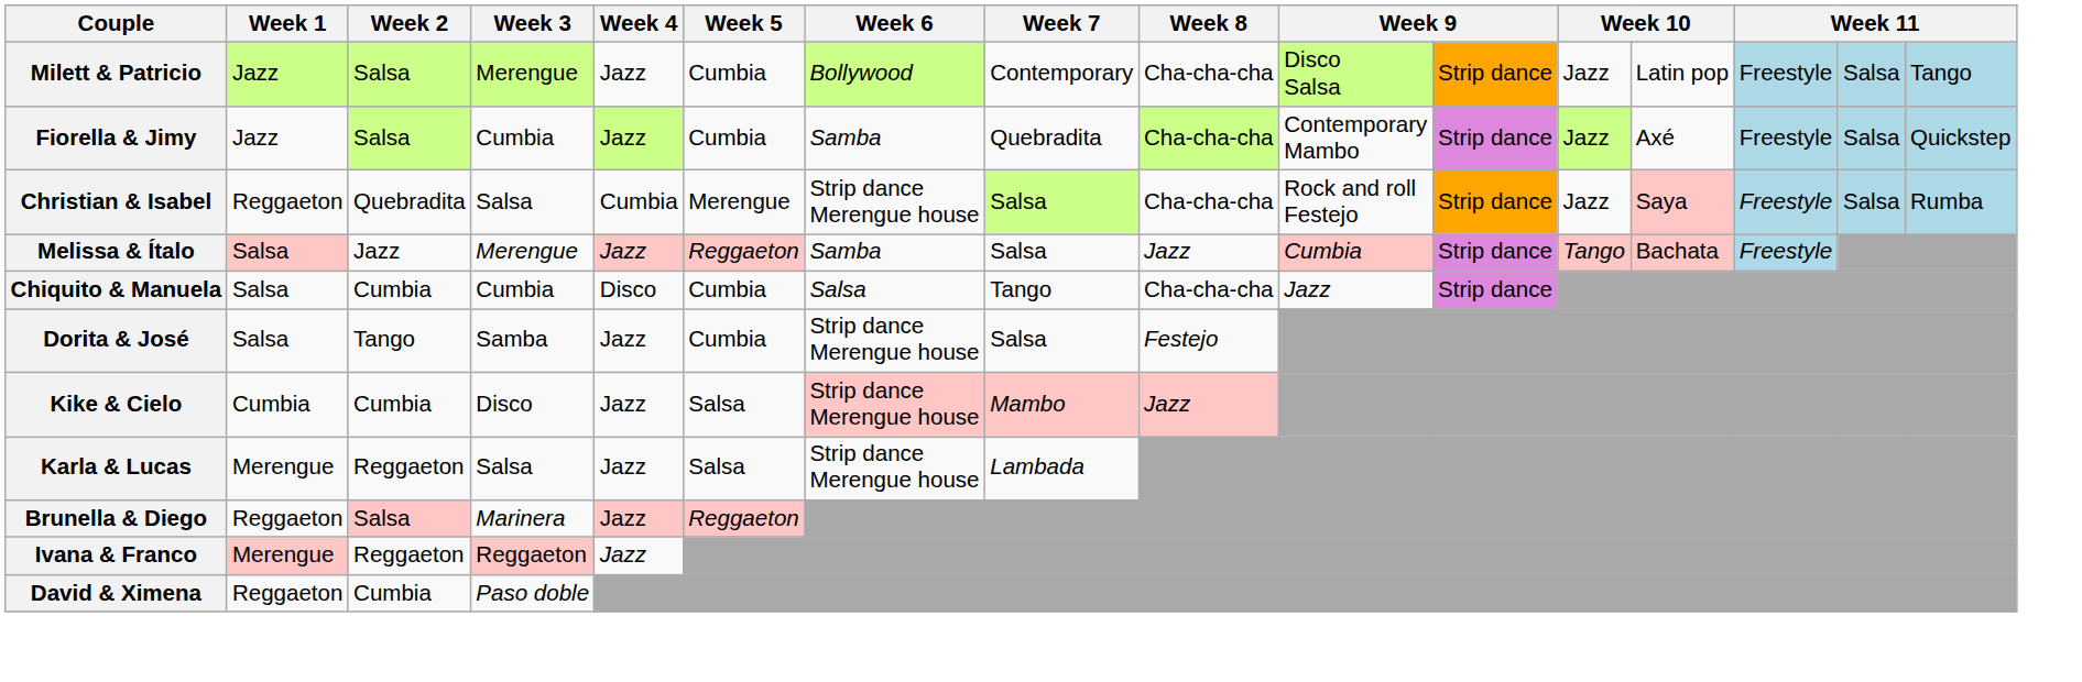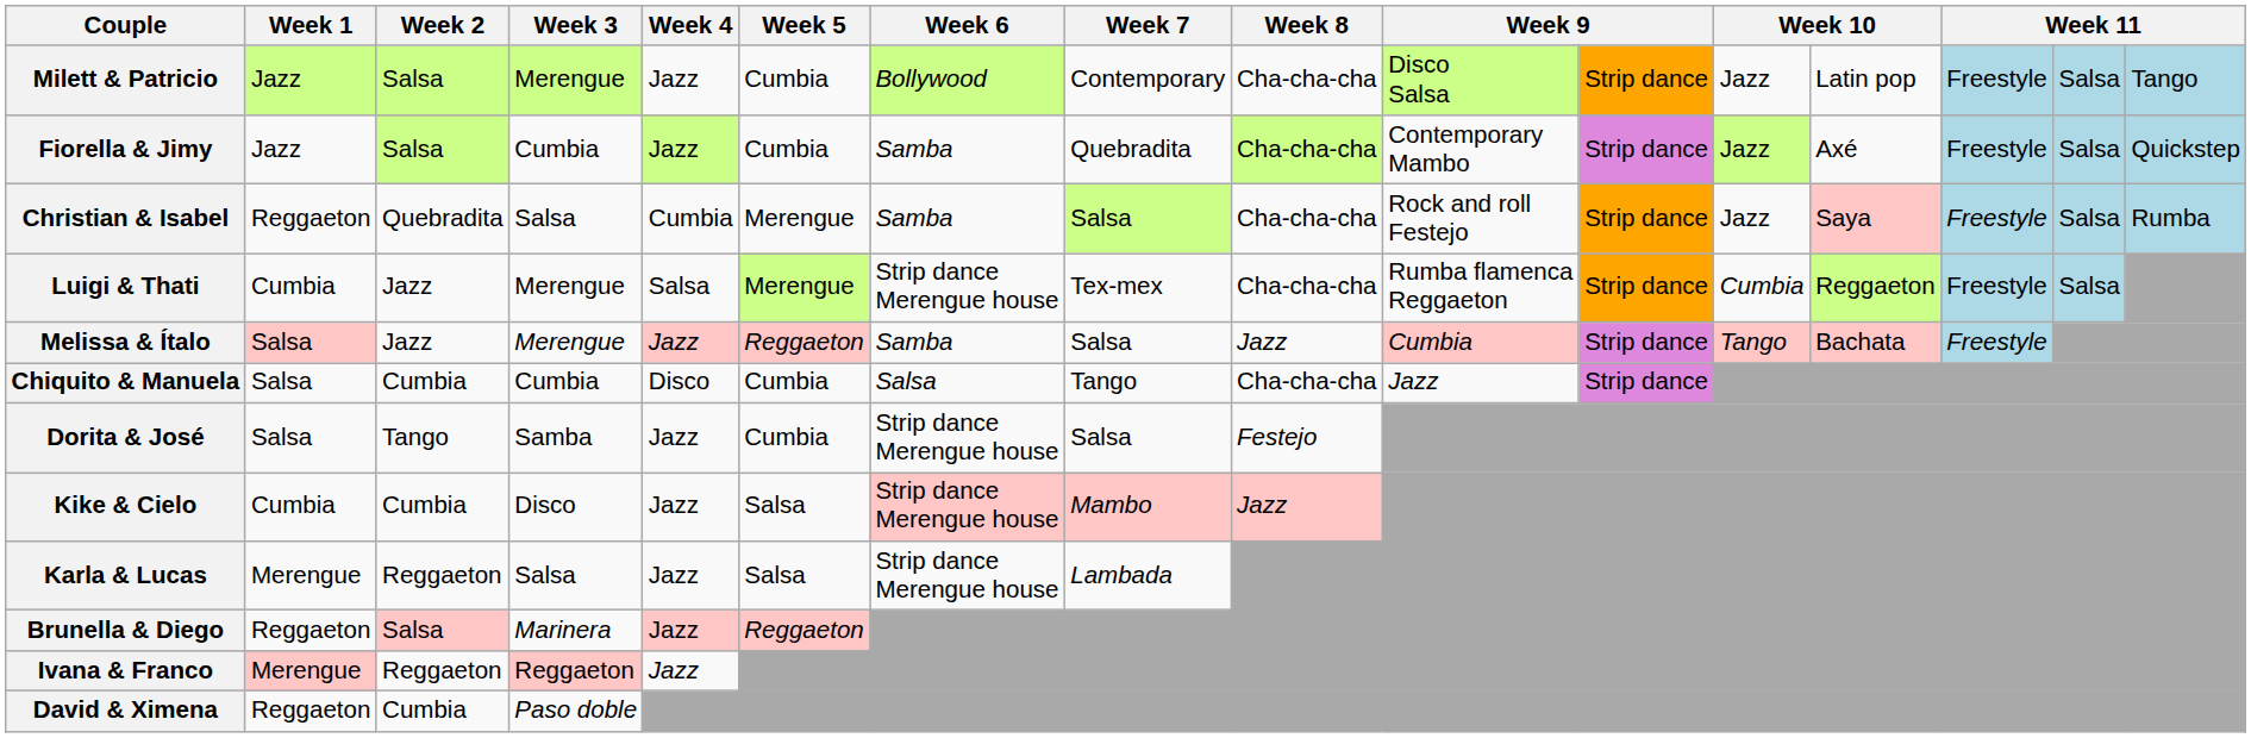Christian & Isabel | Week 6: Strip dance Merengue house -> Samba
+ row: Luigi & Thati | Cumbia | Jazz | Merengue | Salsa | Merengue | Strip dance Merengue house | Tex-mex | Cha-cha-cha | Rumba flamenca Reggaeton | Strip dance | Cumbia | Reggaeton | Freestyle | Salsa
